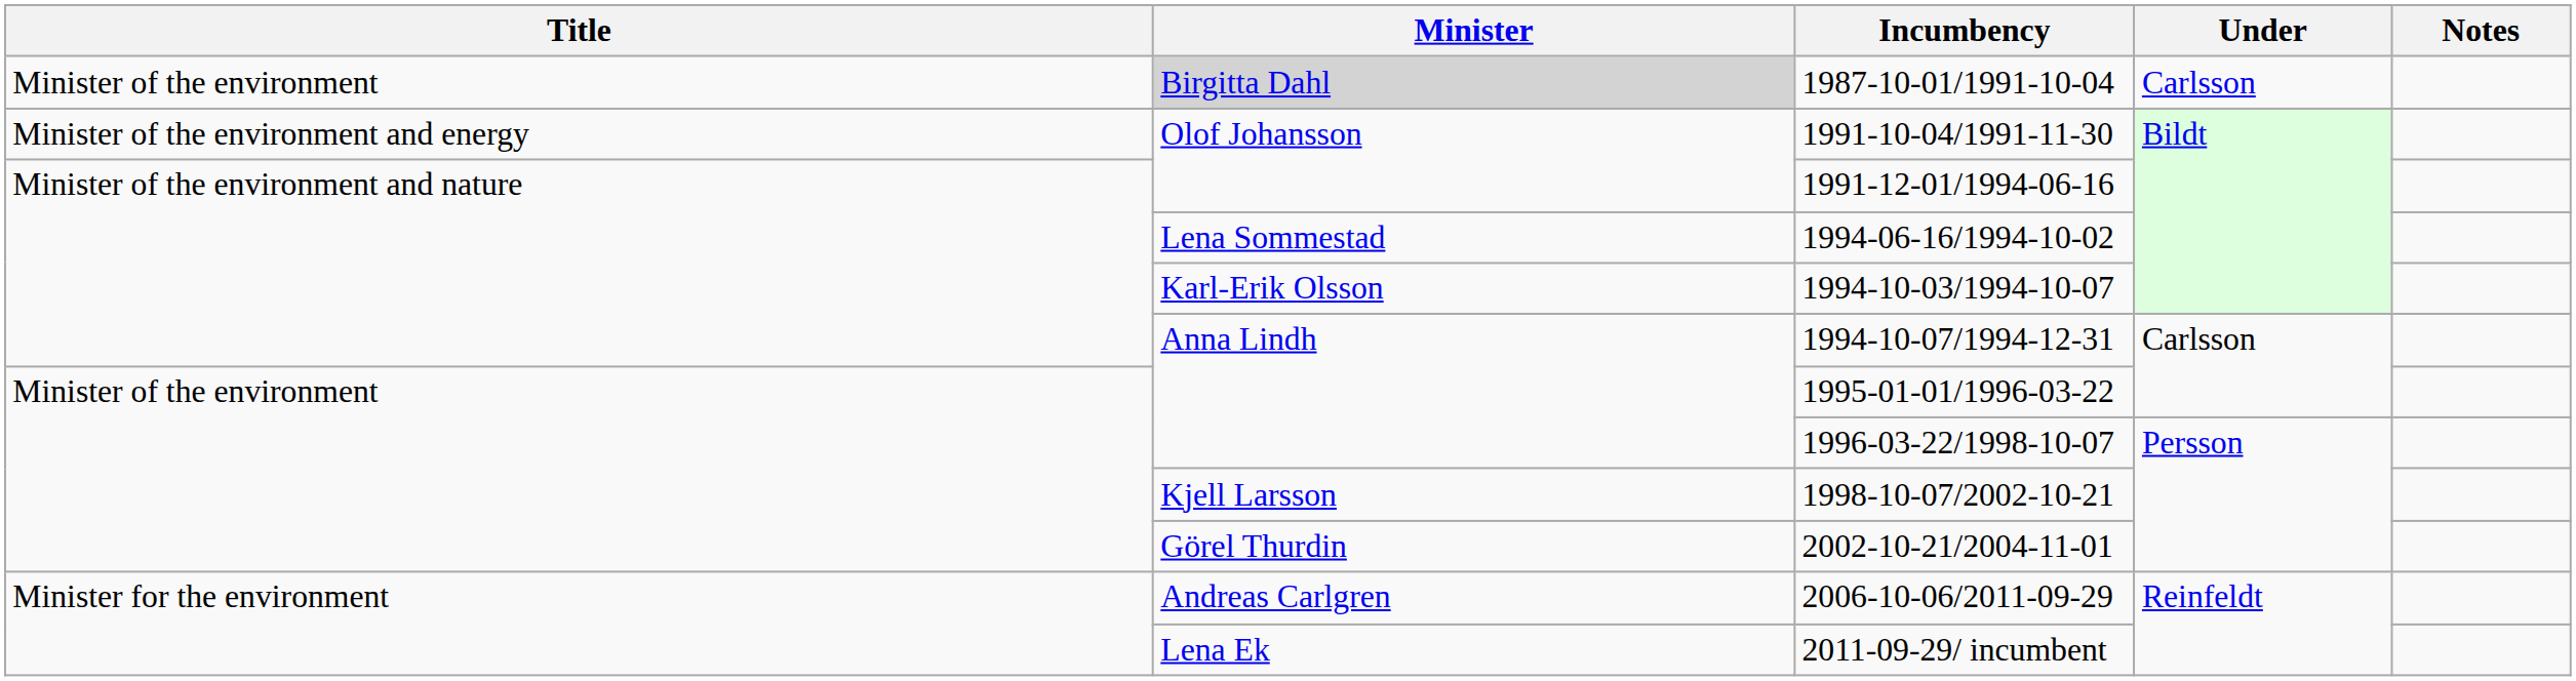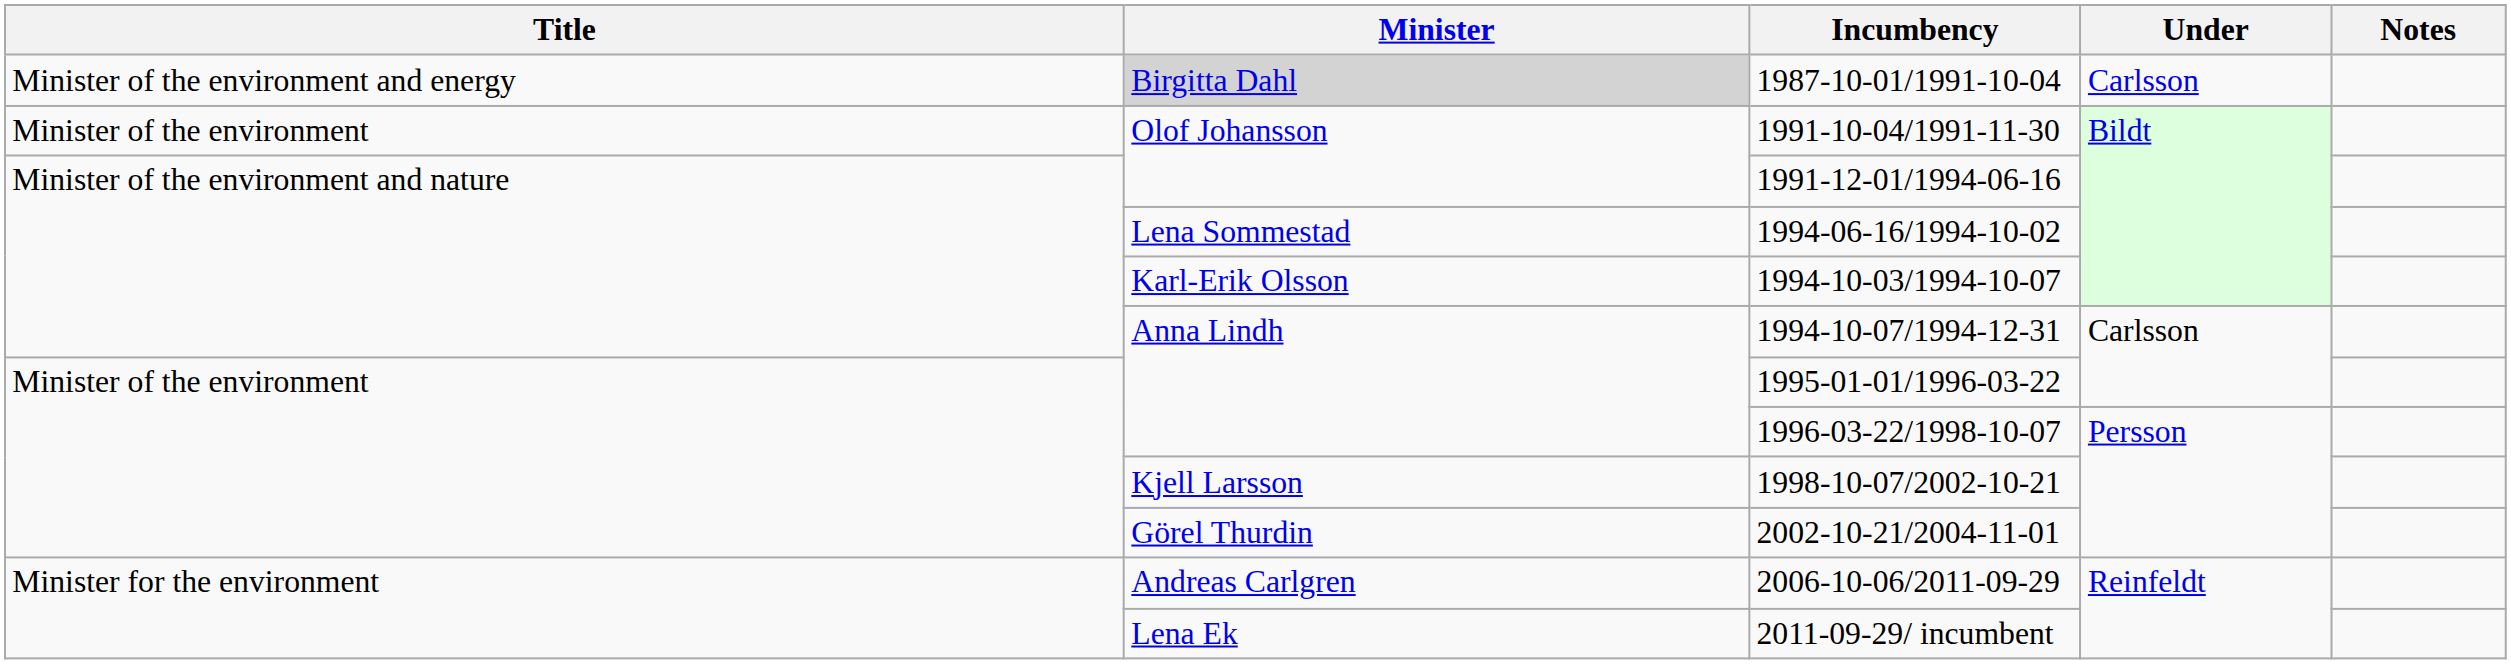1987-10-01/1991-10-04 | Title: Minister of the environment -> Minister of the environment and energy
1991-10-04/1991-11-30 | Title: Minister of the environment and energy -> Minister of the environment
